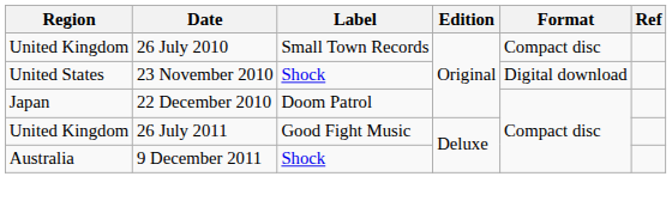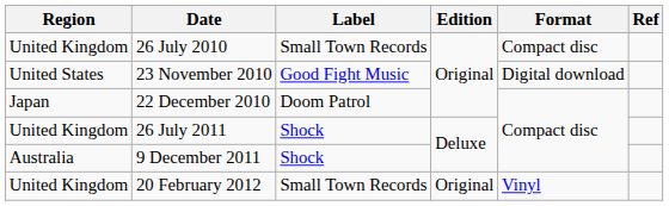23 November 2010 | Label: Shock -> Good Fight Music
26 July 2011 | Label: Good Fight Music -> Shock
+ row: United Kingdom | 20 February 2012 | Small Town Records | Original | Vinyl
